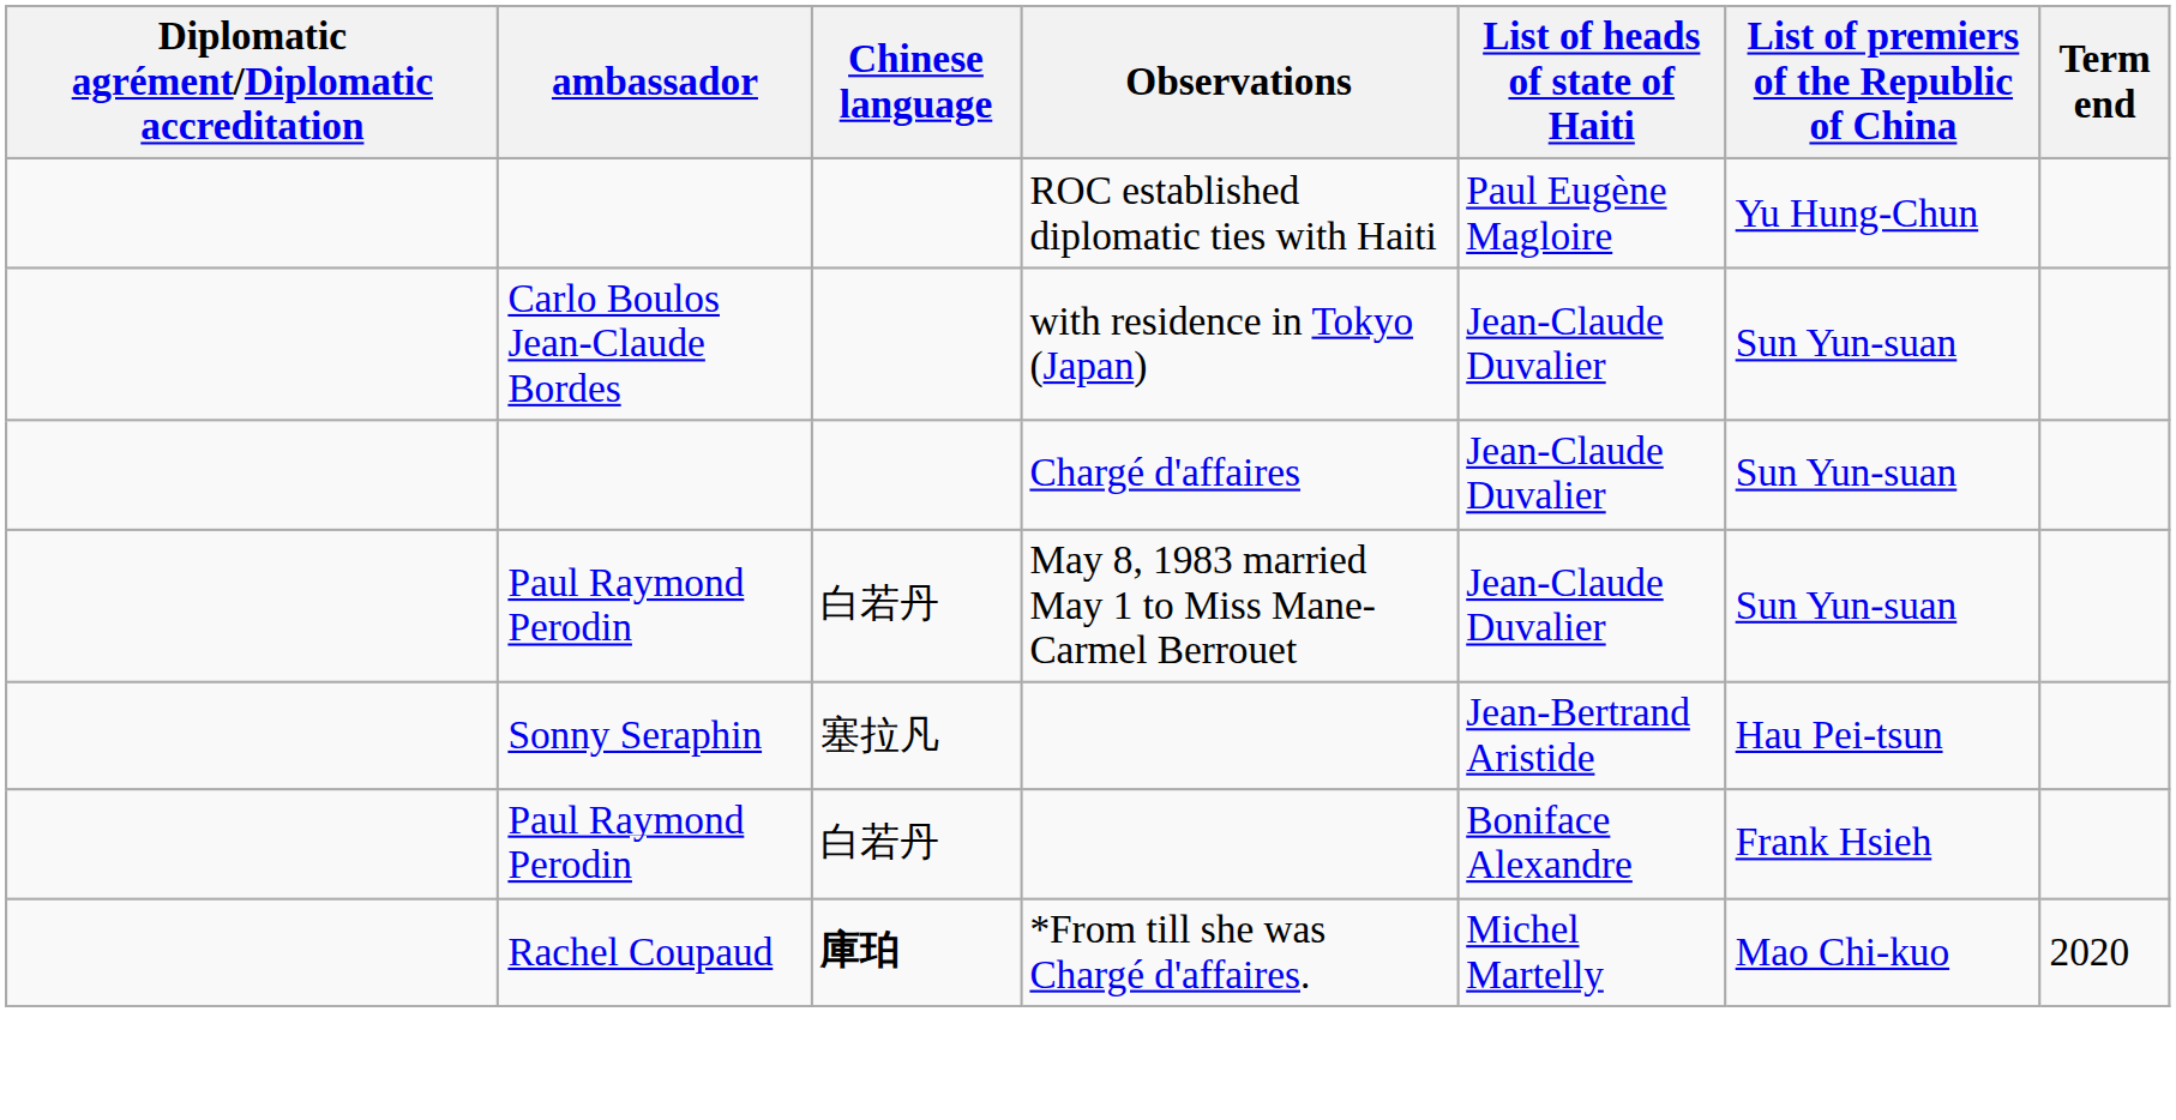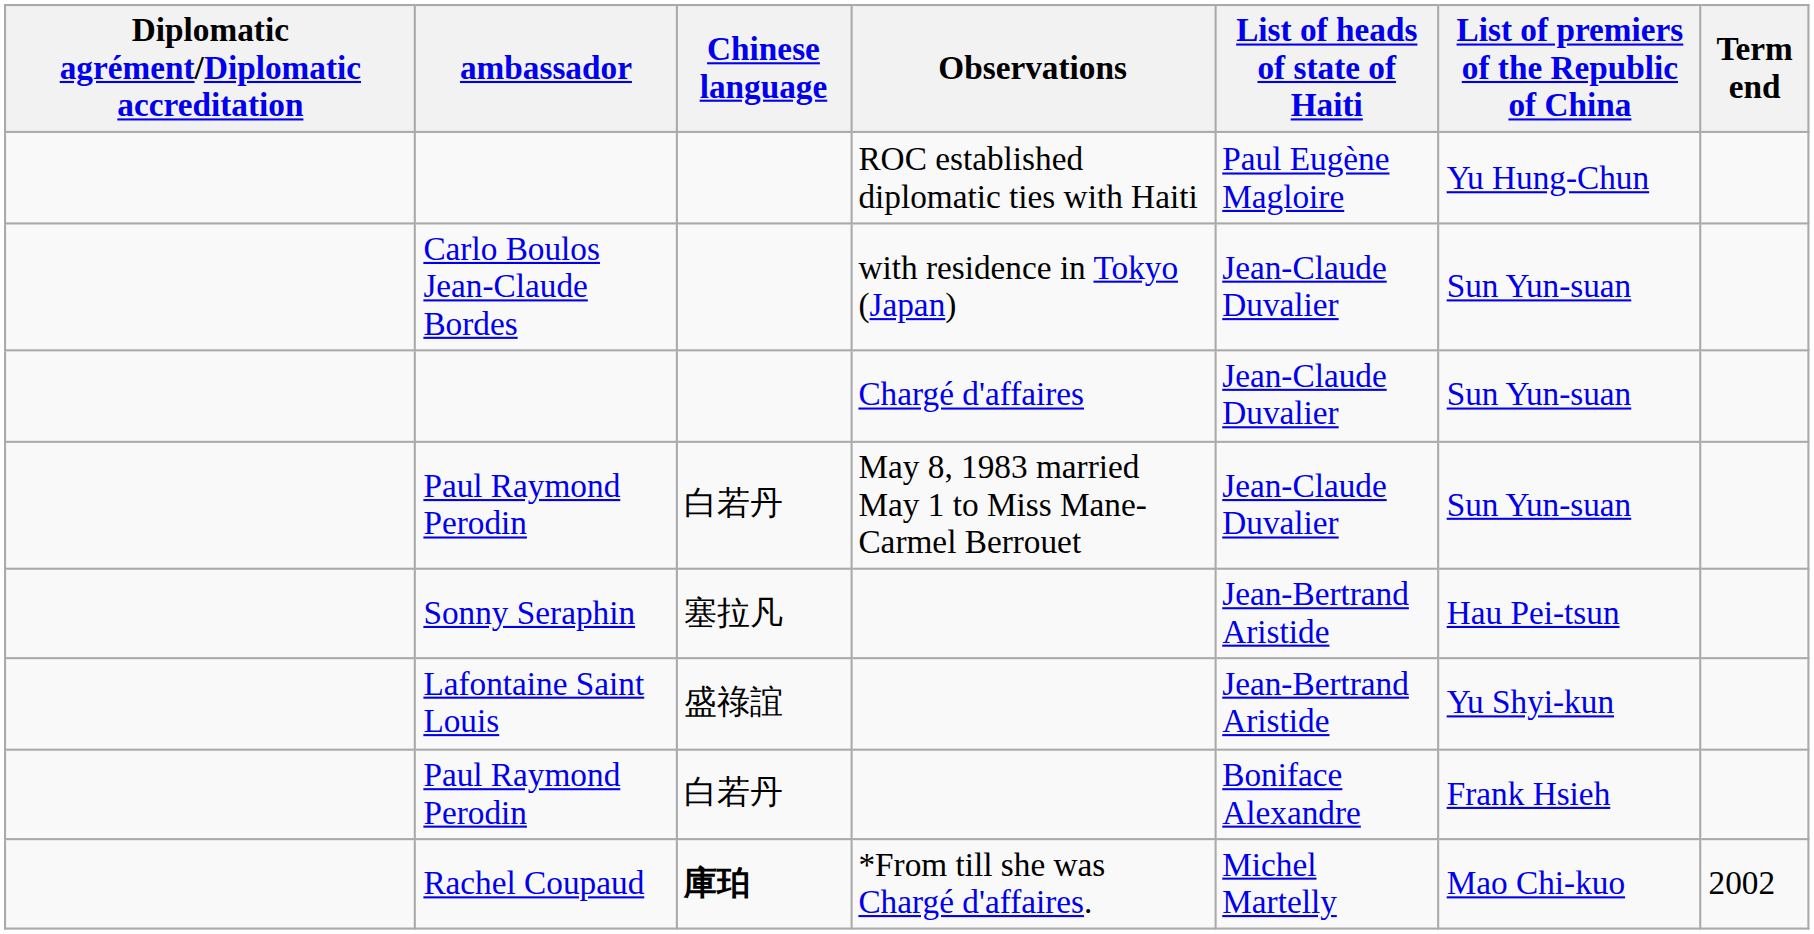+ row: Lafontaine Saint Louis | 盛祿誼 | Jean-Bertrand Aristide | Yu Shyi-kun
Rachel Coupaud | Term end: 2020 -> 2002
